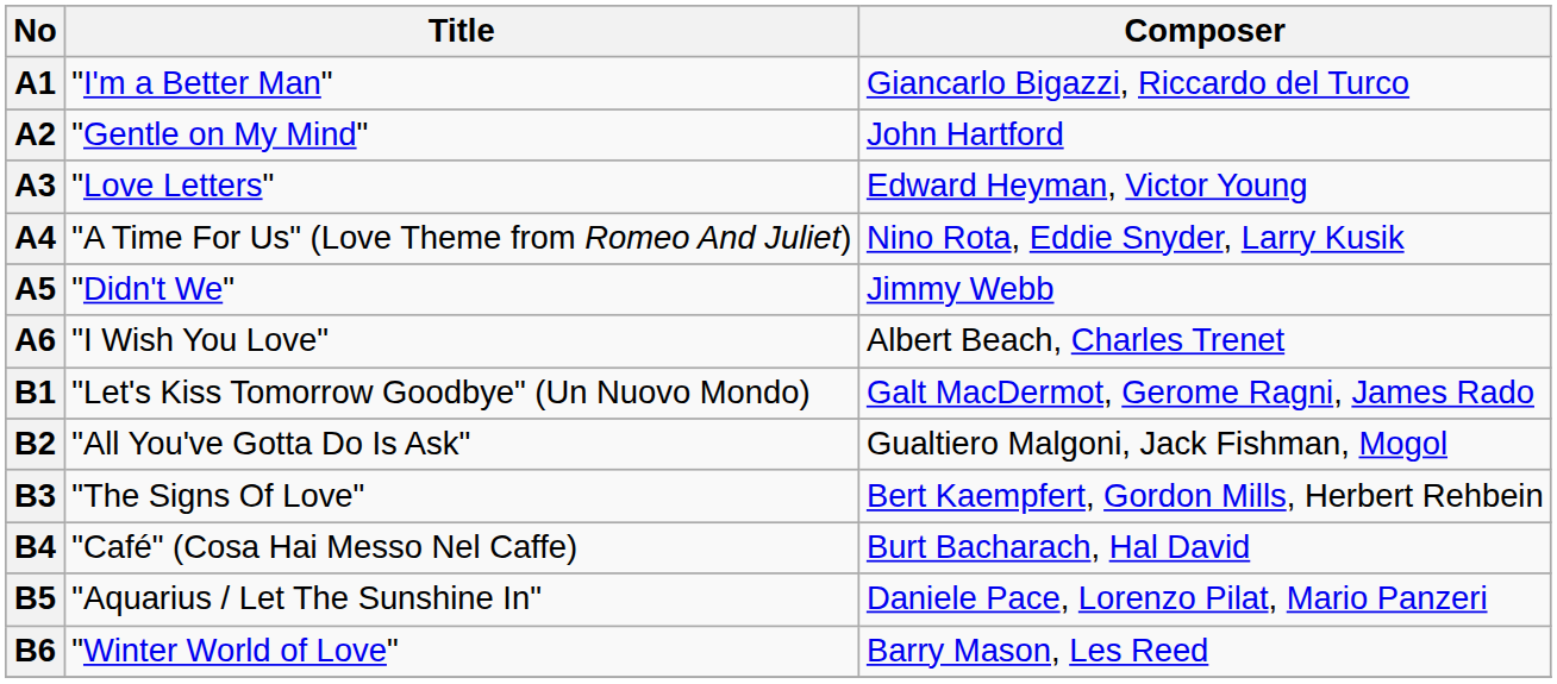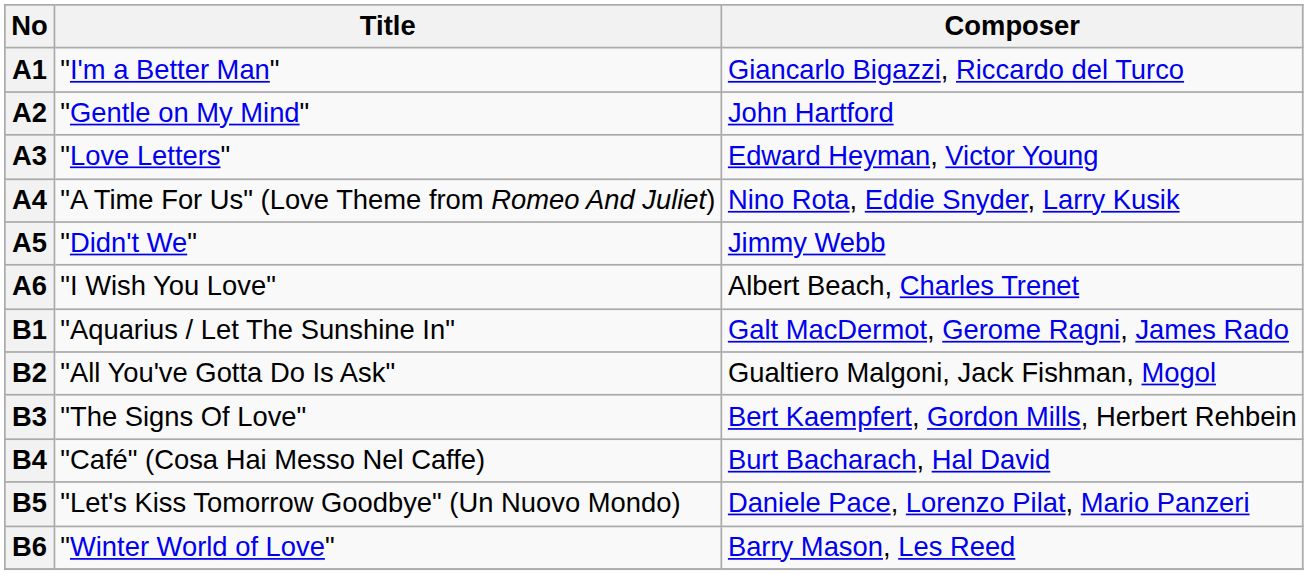B1 | Title: "Let's Kiss Tomorrow Goodbye" (Un Nuovo Mondo) -> "Aquarius / Let The Sunshine In"
B5 | Title: "Aquarius / Let The Sunshine In" -> "Let's Kiss Tomorrow Goodbye" (Un Nuovo Mondo)
